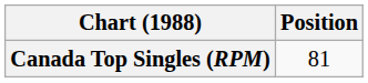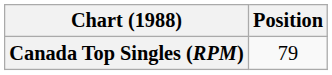Canada Top Singles (RPM) | Position: 81 -> 79
